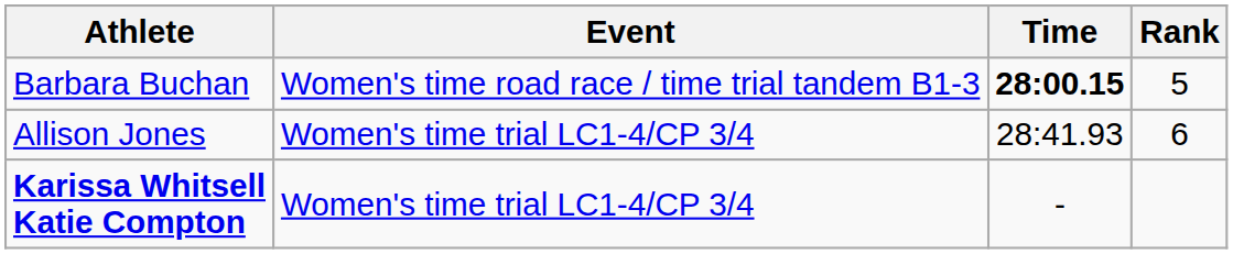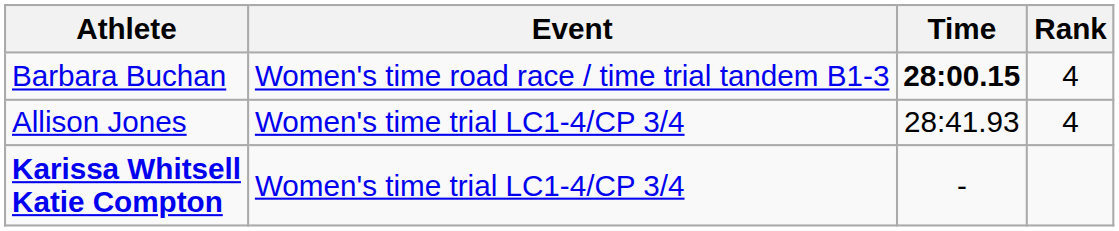Barbara Buchan | Rank: 5 -> 4
Allison Jones | Rank: 6 -> 4
